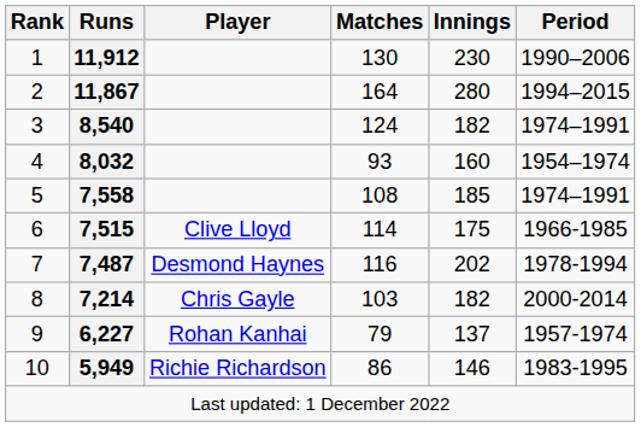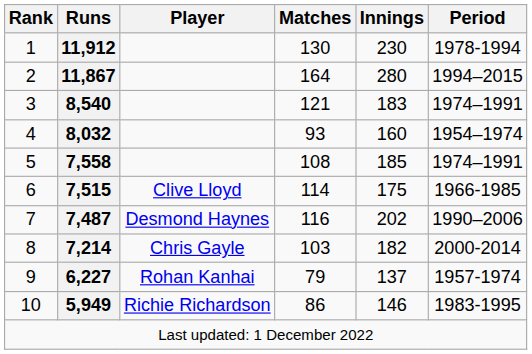11,912 | Period: 1990–2006 -> 1978-1994
8,540 | Matches: 124 -> 121
8,540 | Innings: 182 -> 183
7,487 | Period: 1978-1994 -> 1990–2006
